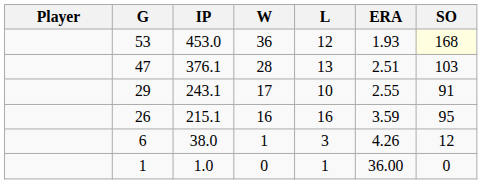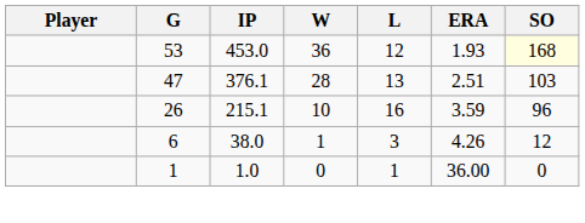- row: 29 | 243.1 | 17 | 10 | 2.55 | 91
26 | W: 16 -> 10
26 | SO: 95 -> 96
